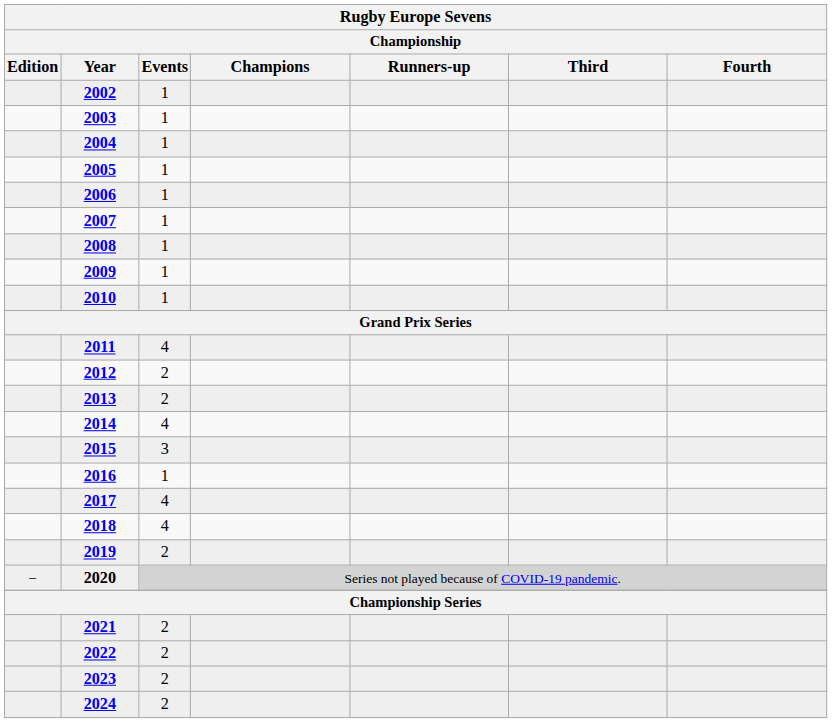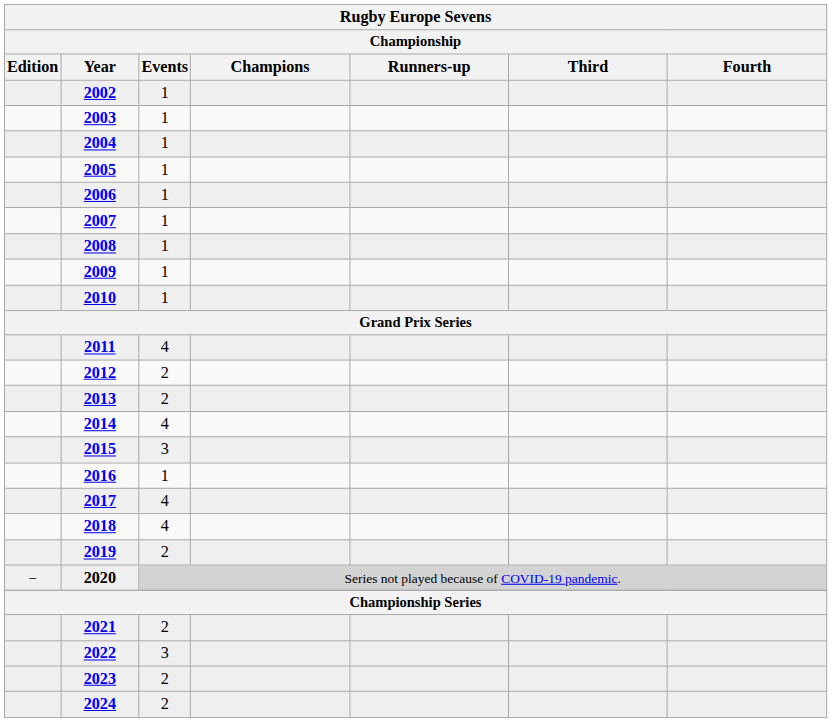2022 | Rugby Europe Sevens / Championship / Events: 2 -> 3
